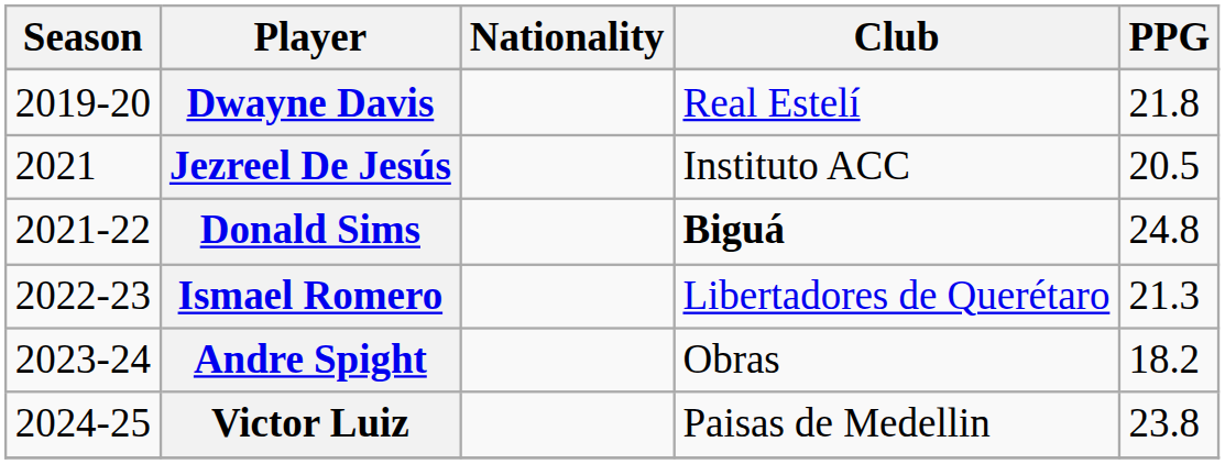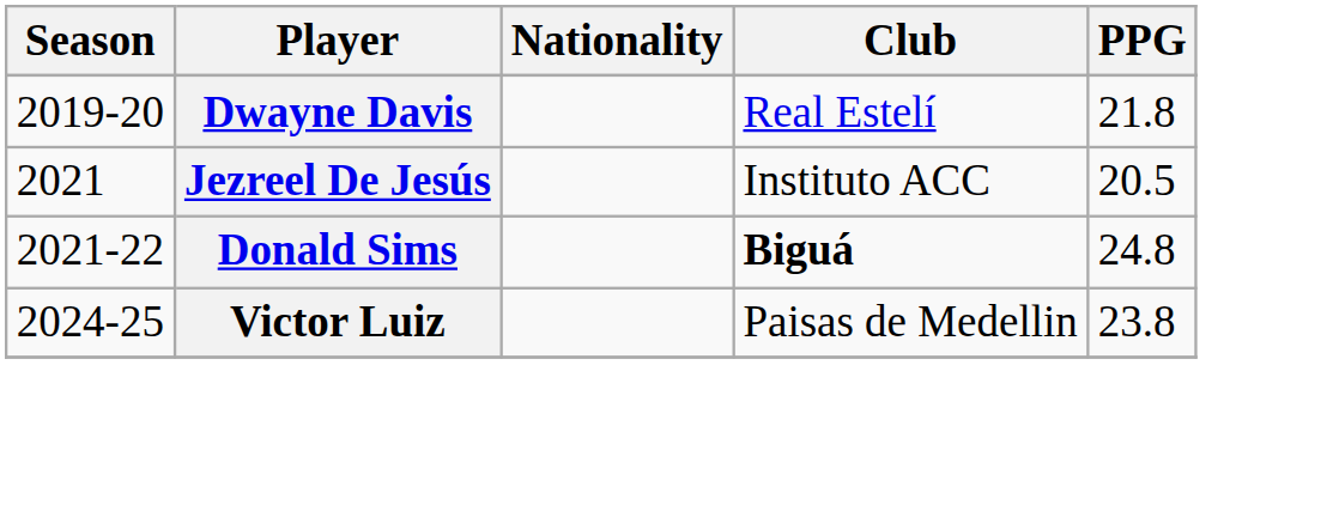- row: 2022-23 | Ismael Romero | Libertadores de Querétaro | 21.3
- row: 2023-24 | Andre Spight | Obras | 18.2
